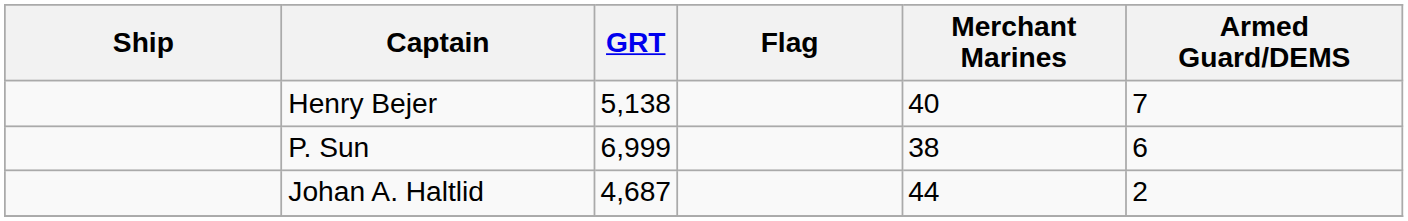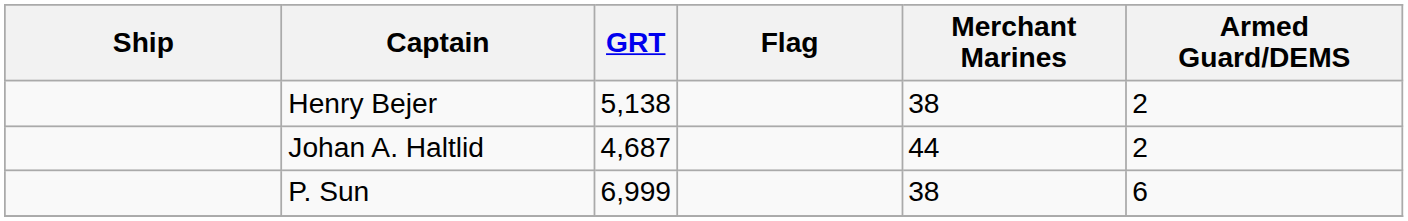Henry Bejer | Merchant Marines: 40 -> 38
Henry Bejer | Armed Guard/DEMS: 7 -> 2
rows swapped: Johan A. Haltlid <-> P. Sun
